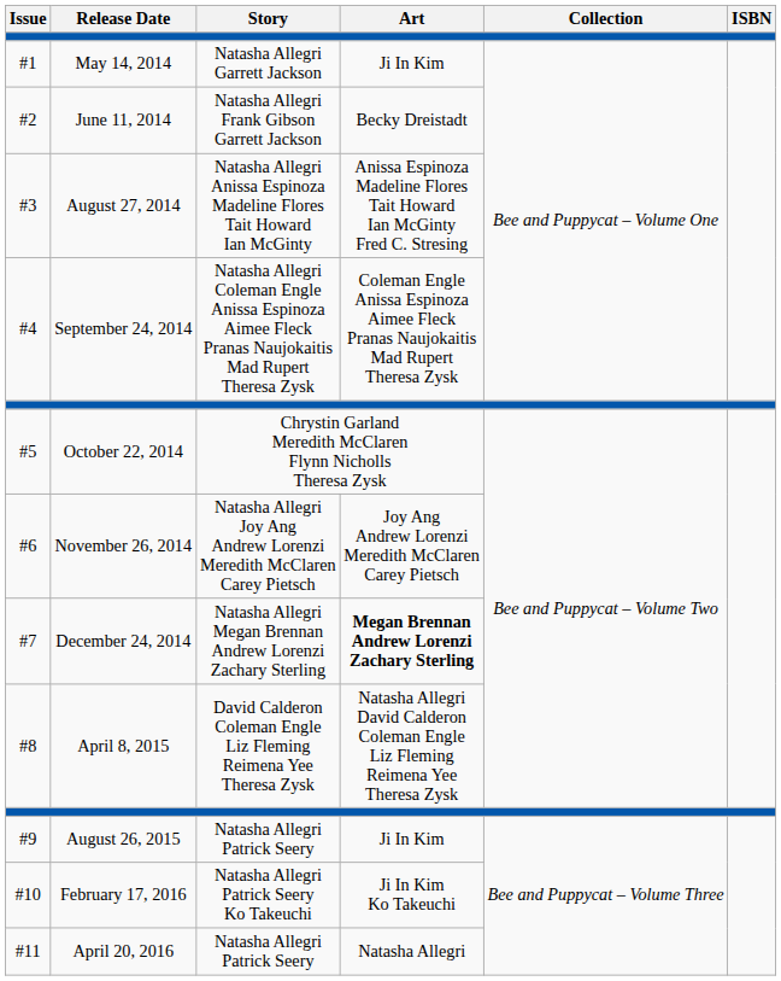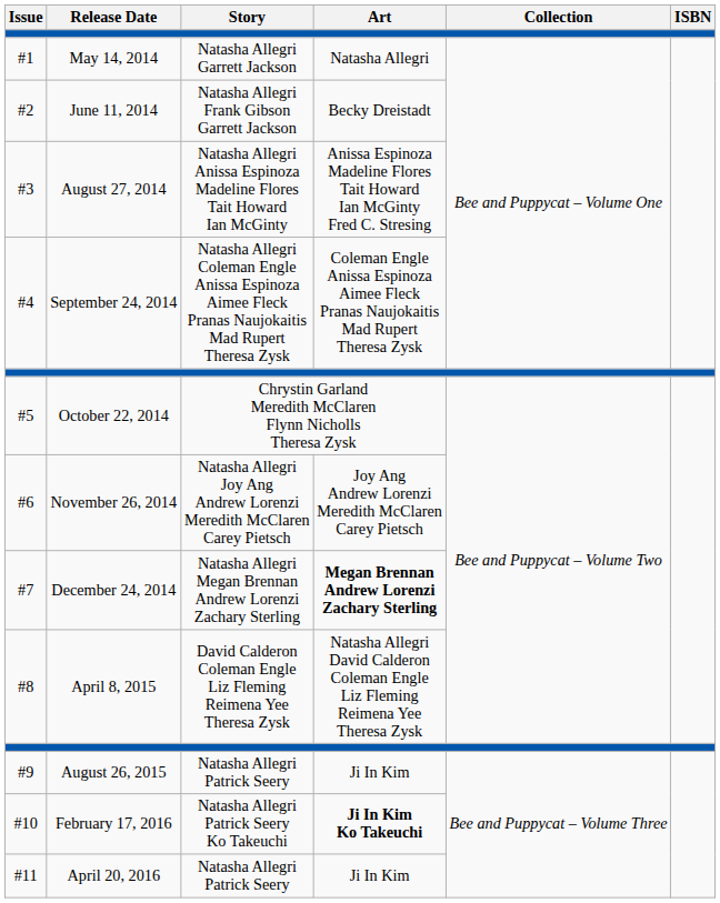#1 | Art: Ji In Kim -> Natasha Allegri
#10 | Art: normal -> bold
#11 | Art: Natasha Allegri -> Ji In Kim
